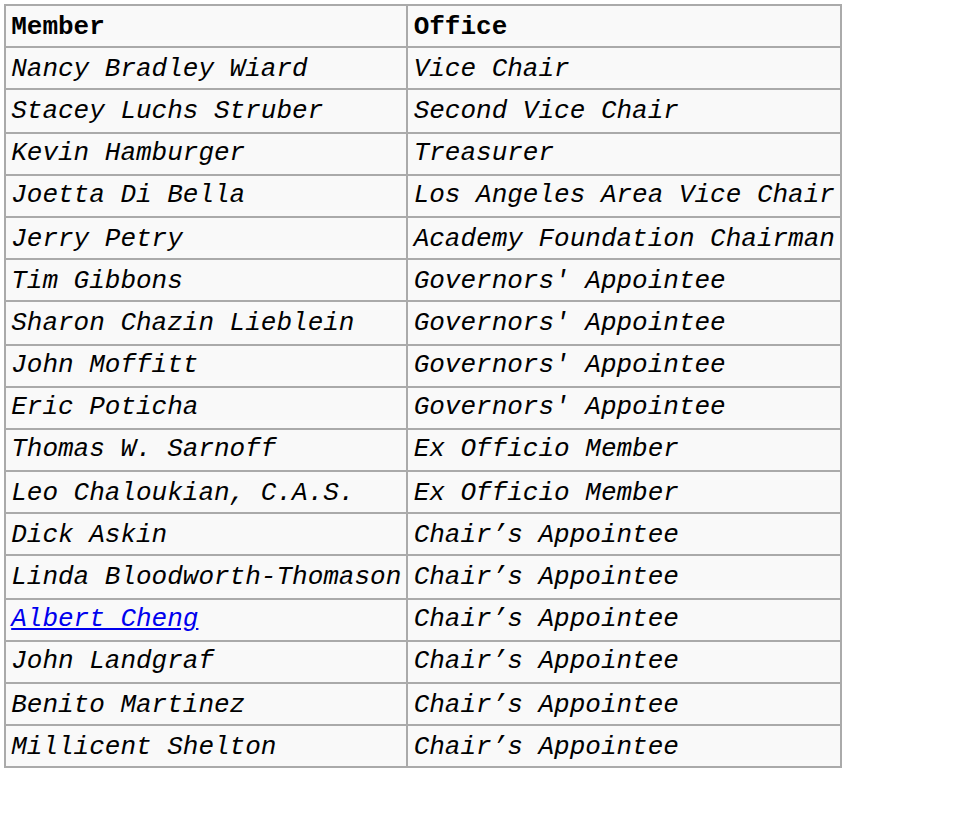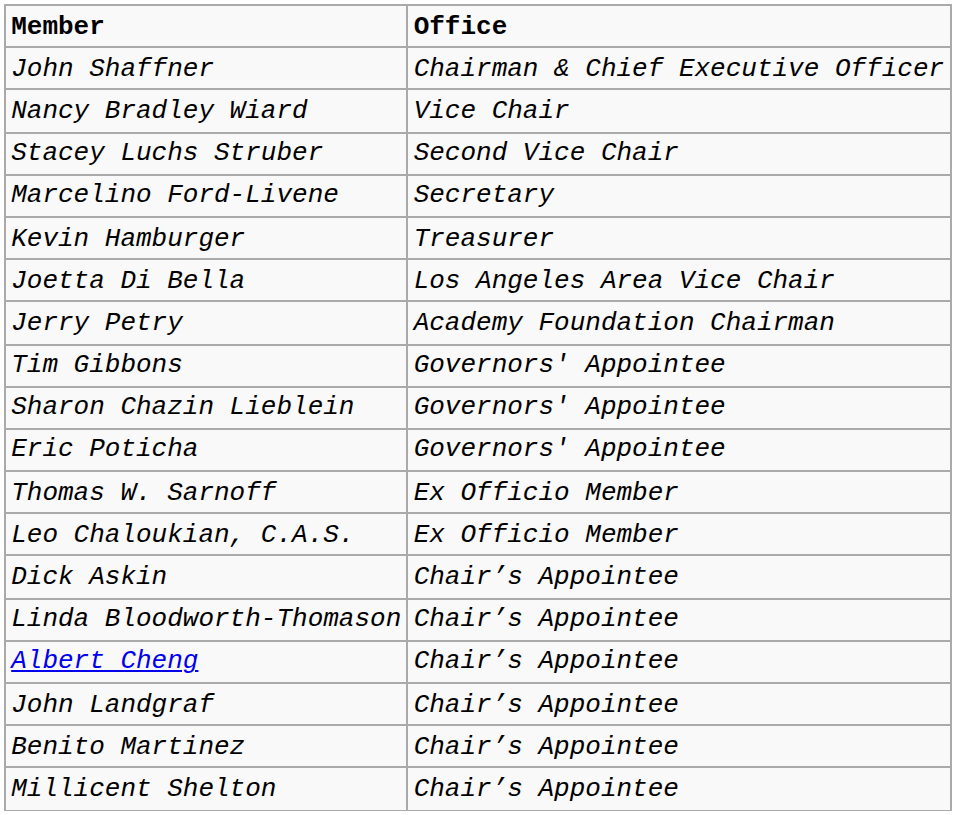+ row: John Shaffner | Chairman & Chief Executive Officer
+ row: Marcelino Ford-Livene | Secretary
- row: John Moffitt | Governors' Appointee
